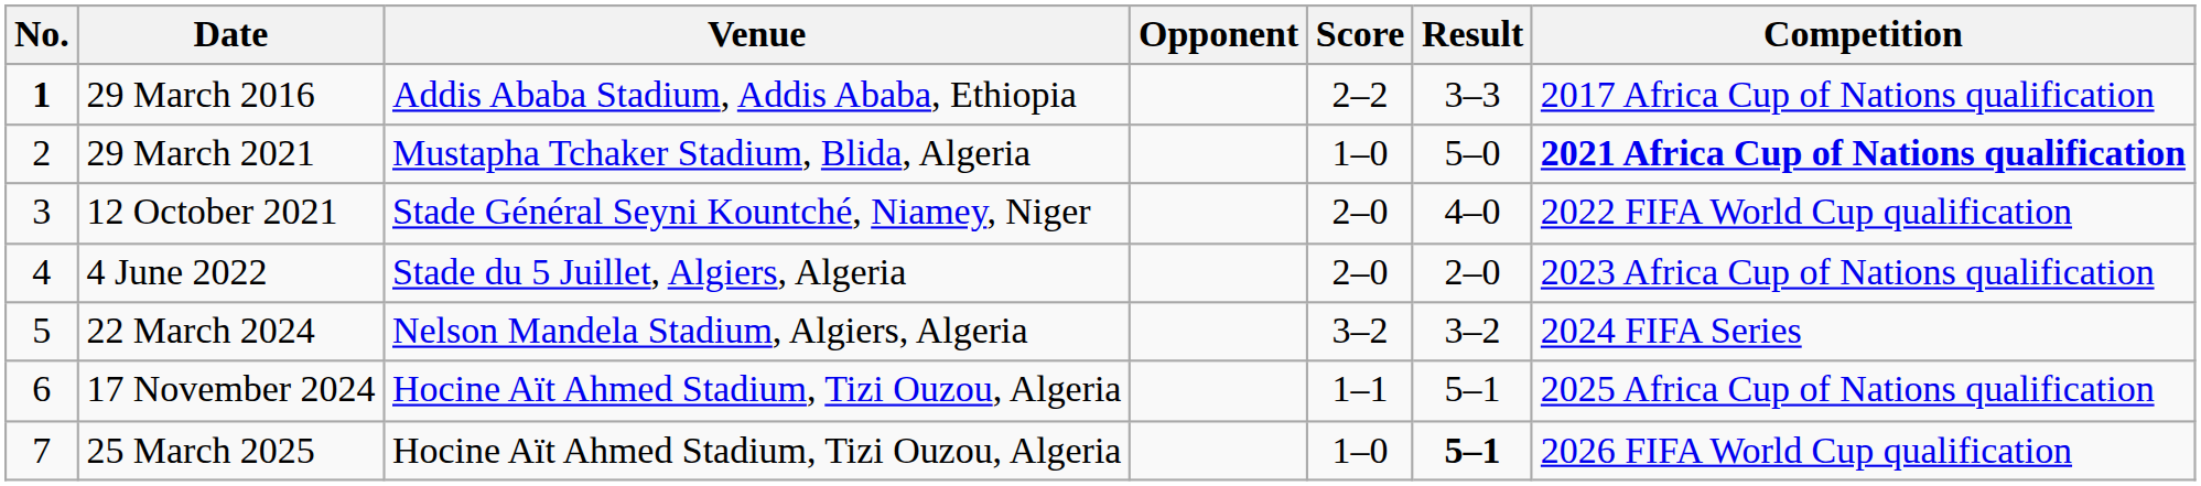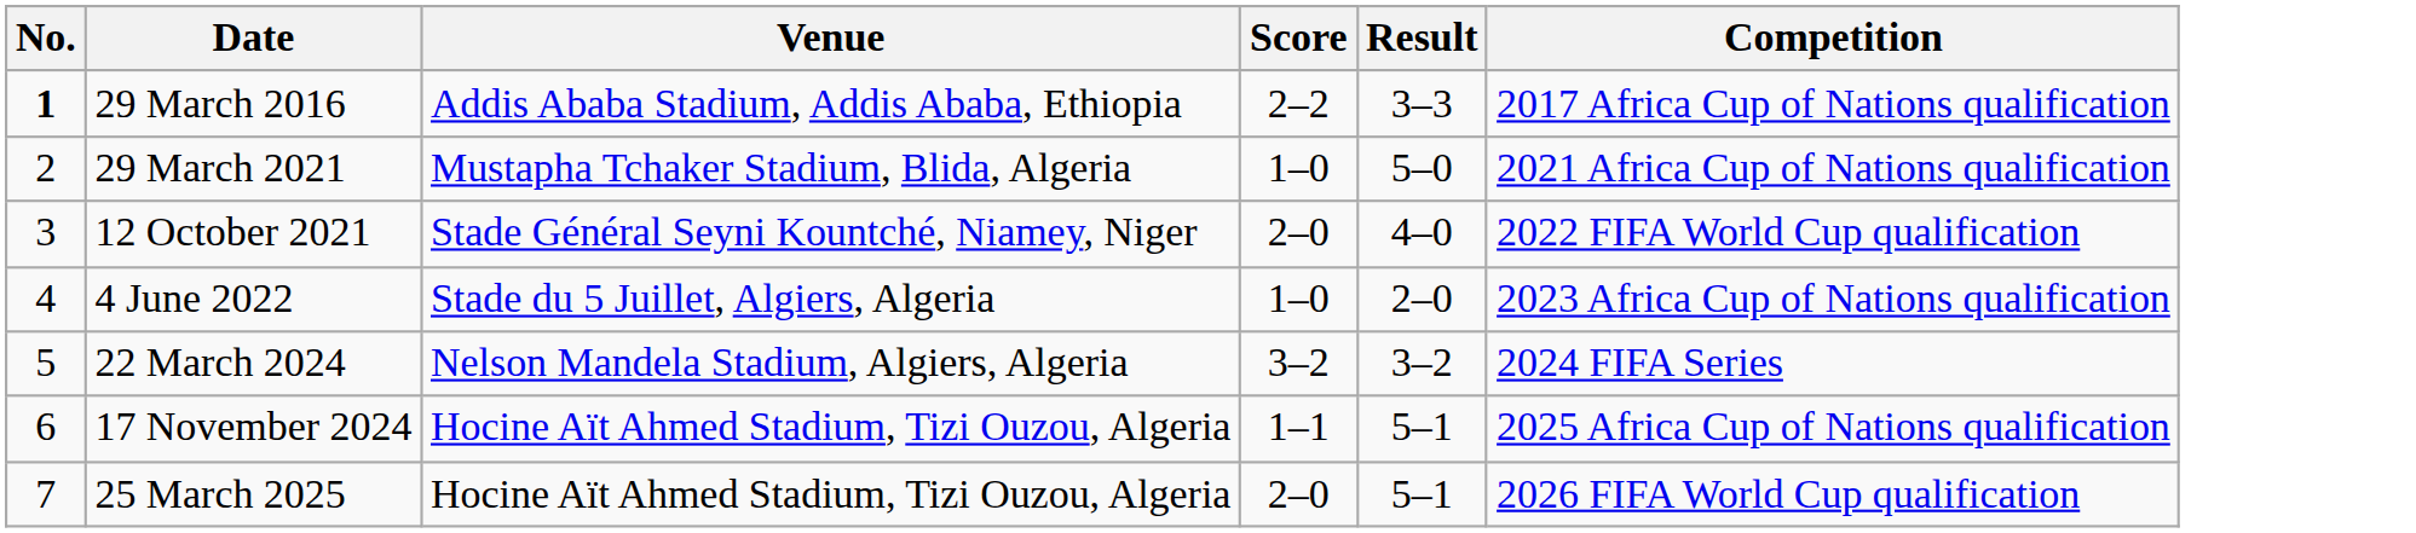- column: Opponent
29 March 2021 | Competition: bold -> normal
4 June 2022 | Score: 2–0 -> 1–0
25 March 2025 | Score: 1–0 -> 2–0
25 March 2025 | Result: bold -> normal
